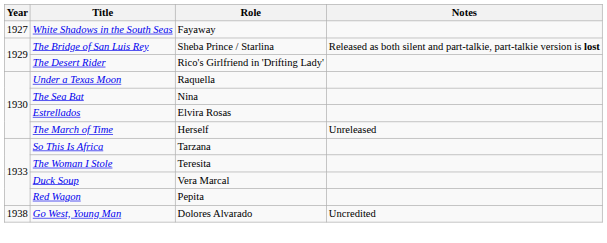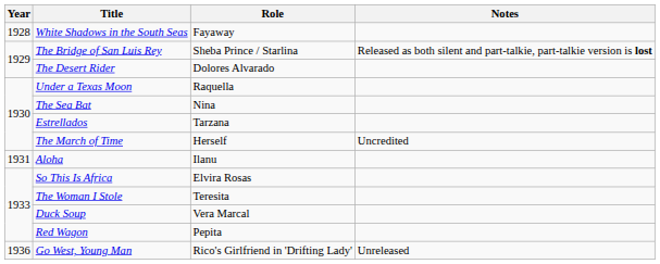White Shadows in the South Seas | Year: 1927 -> 1928
The Desert Rider | Role: Rico's Girlfriend in 'Drifting Lady' -> Dolores Alvarado
Estrellados | Role: Elvira Rosas -> Tarzana
The March of Time | Notes: Unreleased -> Uncredited
+ row: 1931 | Aloha | Ilanu
So This Is Africa | Role: Tarzana -> Elvira Rosas
Go West, Young Man | Year: 1938 -> 1936
Go West, Young Man | Role: Dolores Alvarado -> Rico's Girlfriend in 'Drifting Lady'
Go West, Young Man | Notes: Uncredited -> Unreleased
